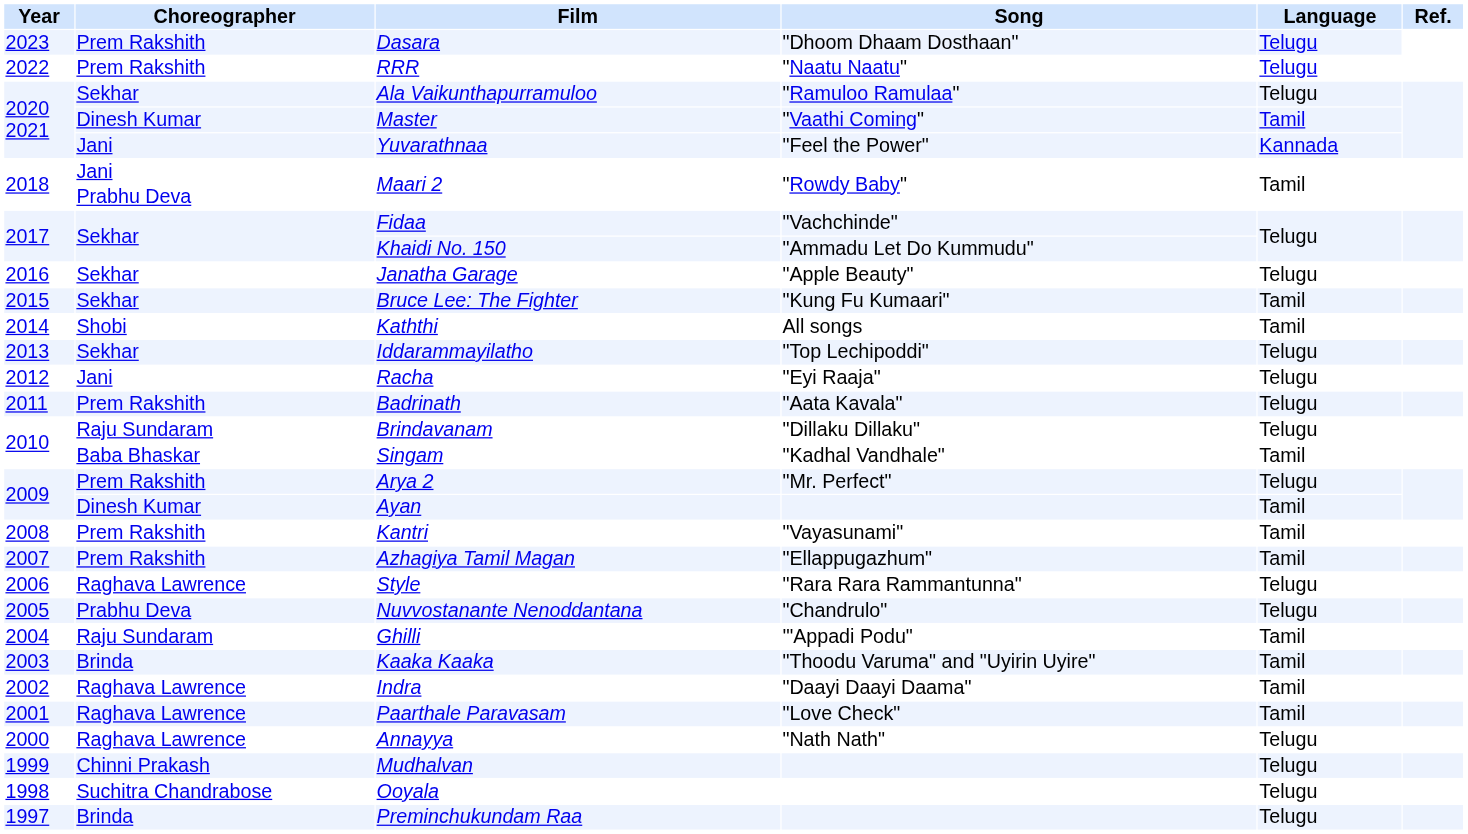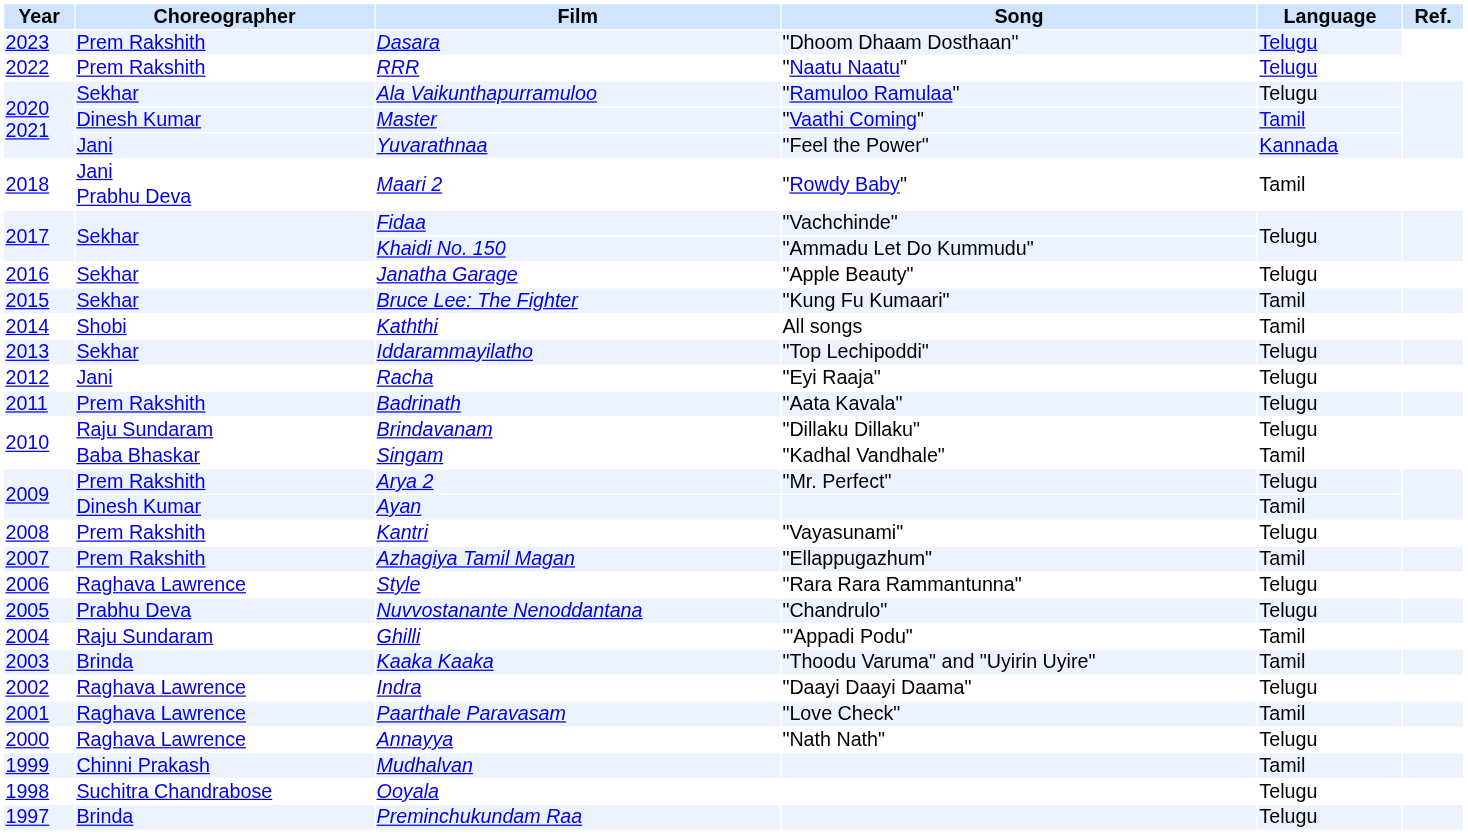Kantri | Language: Tamil -> Telugu
Indra | Language: Tamil -> Telugu
Mudhalvan | Language: Telugu -> Tamil
